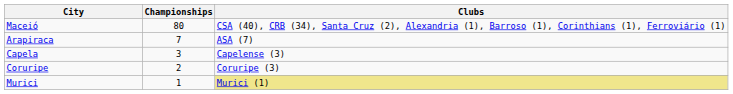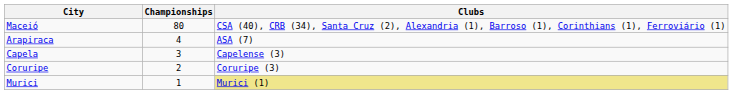Arapiraca | Championships: 7 -> 4
